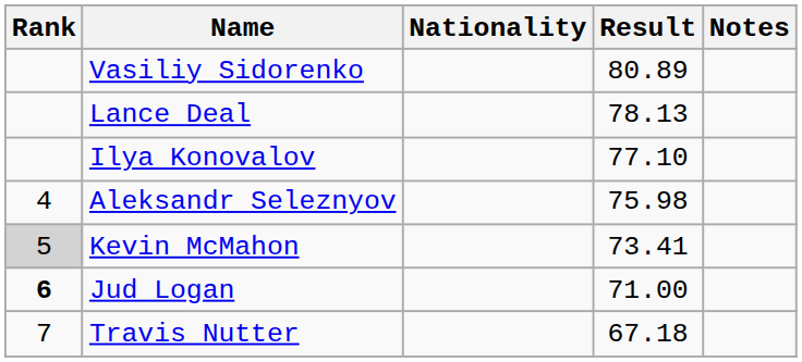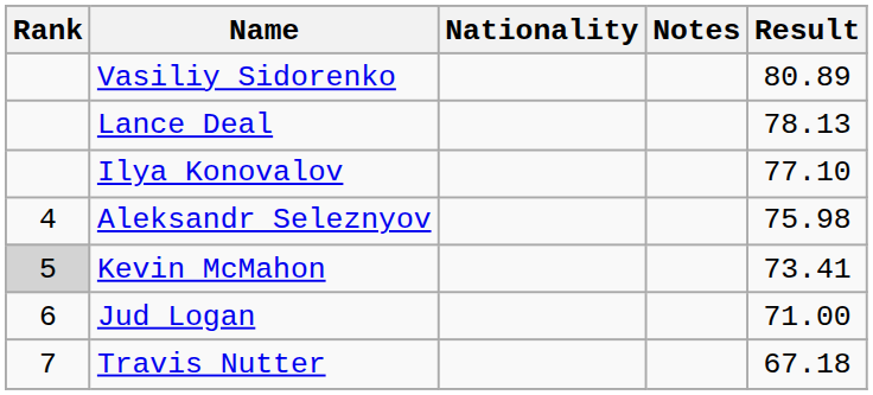columns swapped: Result <-> Notes
Jud Logan | Rank: bold -> normal
